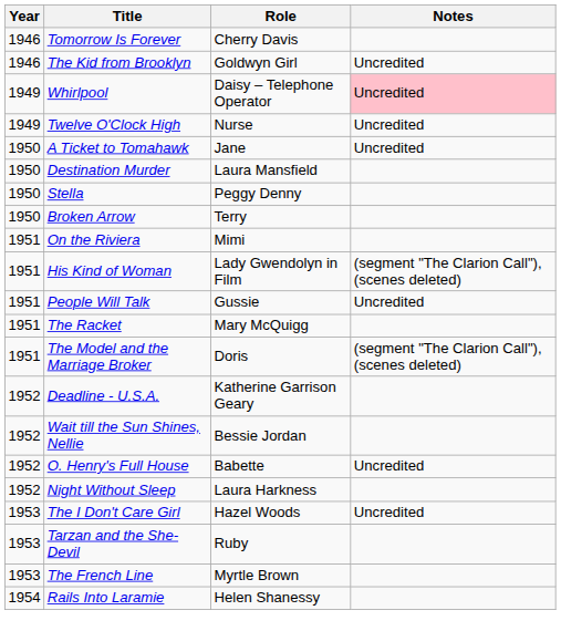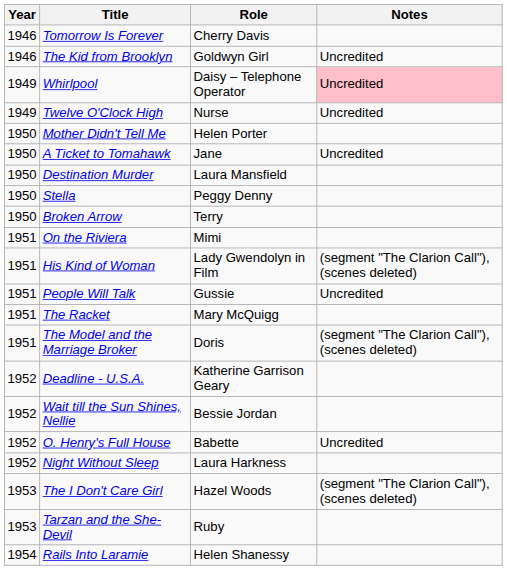+ row: 1950 | Mother Didn't Tell Me | Helen Porter
The I Don't Care Girl | Notes: Uncredited -> (segment "The Clarion Call"), (scenes deleted)
- row: 1953 | The French Line | Myrtle Brown
